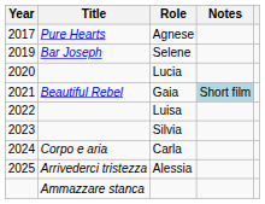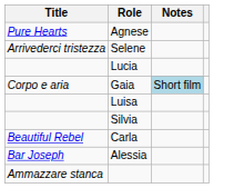- column: Year | 2017 | 2019 | 2020 | 2021 | 2022 | 2023 | 2024 | 2025
Selene | Title: Bar Joseph -> Arrivederci tristezza
Gaia | Title: Beautiful Rebel -> Corpo e aria
Carla | Title: Corpo e aria -> Beautiful Rebel
Alessia | Title: Arrivederci tristezza -> Bar Joseph
